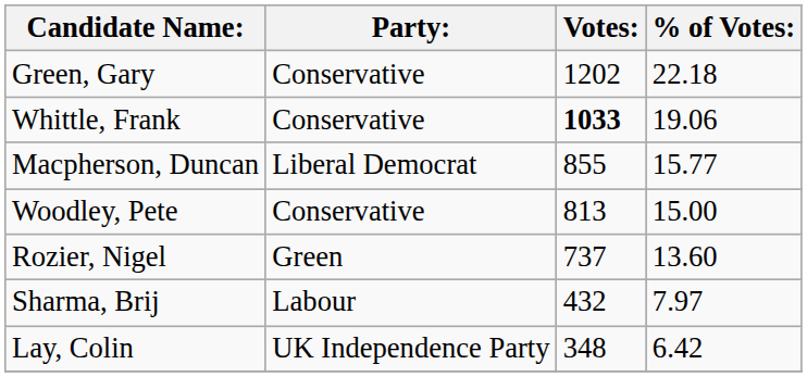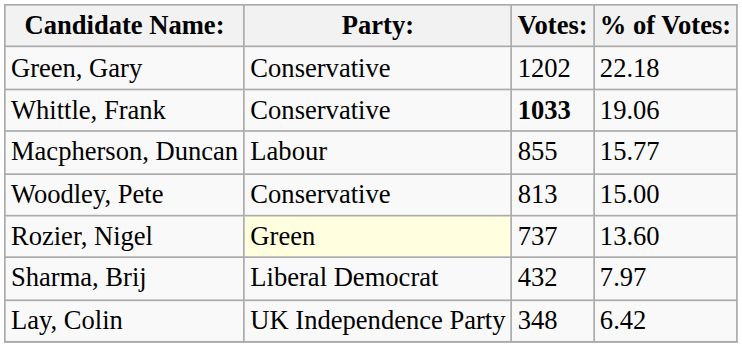Macpherson, Duncan | Party:: Liberal Democrat -> Labour
Rozier, Nigel | Party:: no background -> lightyellow background
Sharma, Brij | Party:: Labour -> Liberal Democrat
